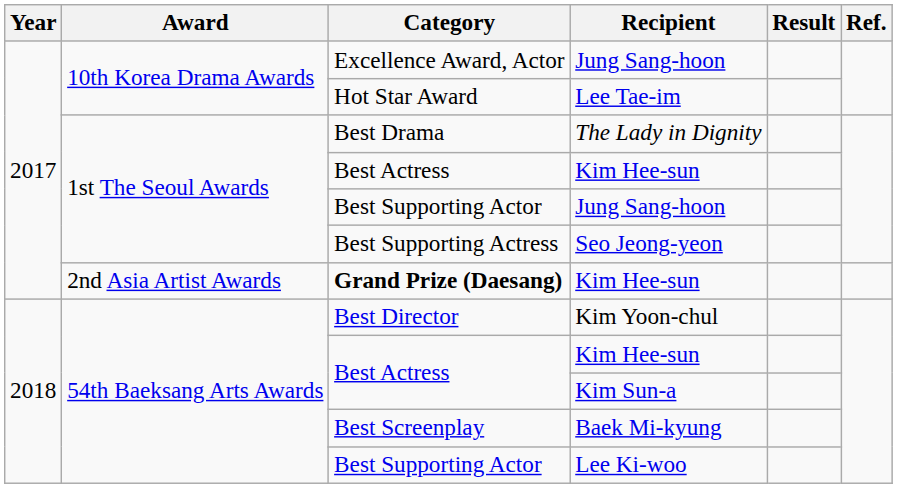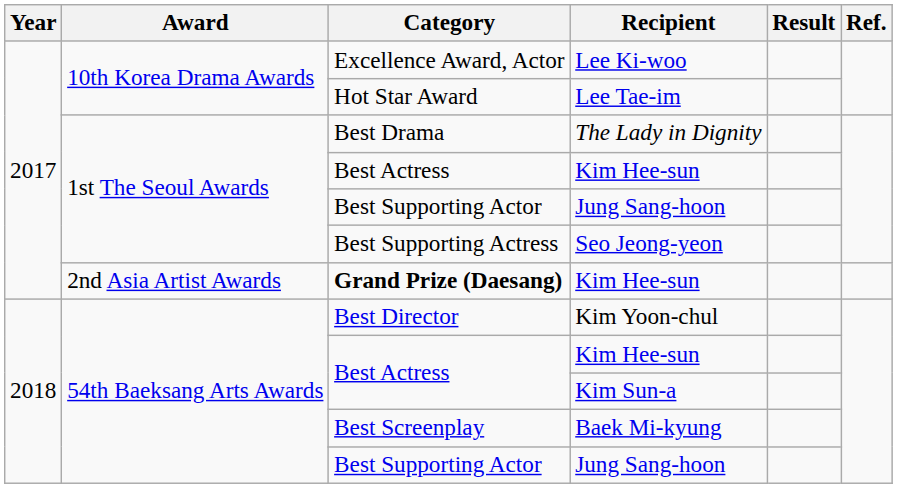Excellence Award, Actor | Recipient: Jung Sang-hoon -> Lee Ki-woo
54th Baeksang Arts Awards / Best Supporting Actor | Recipient: Lee Ki-woo -> Jung Sang-hoon
